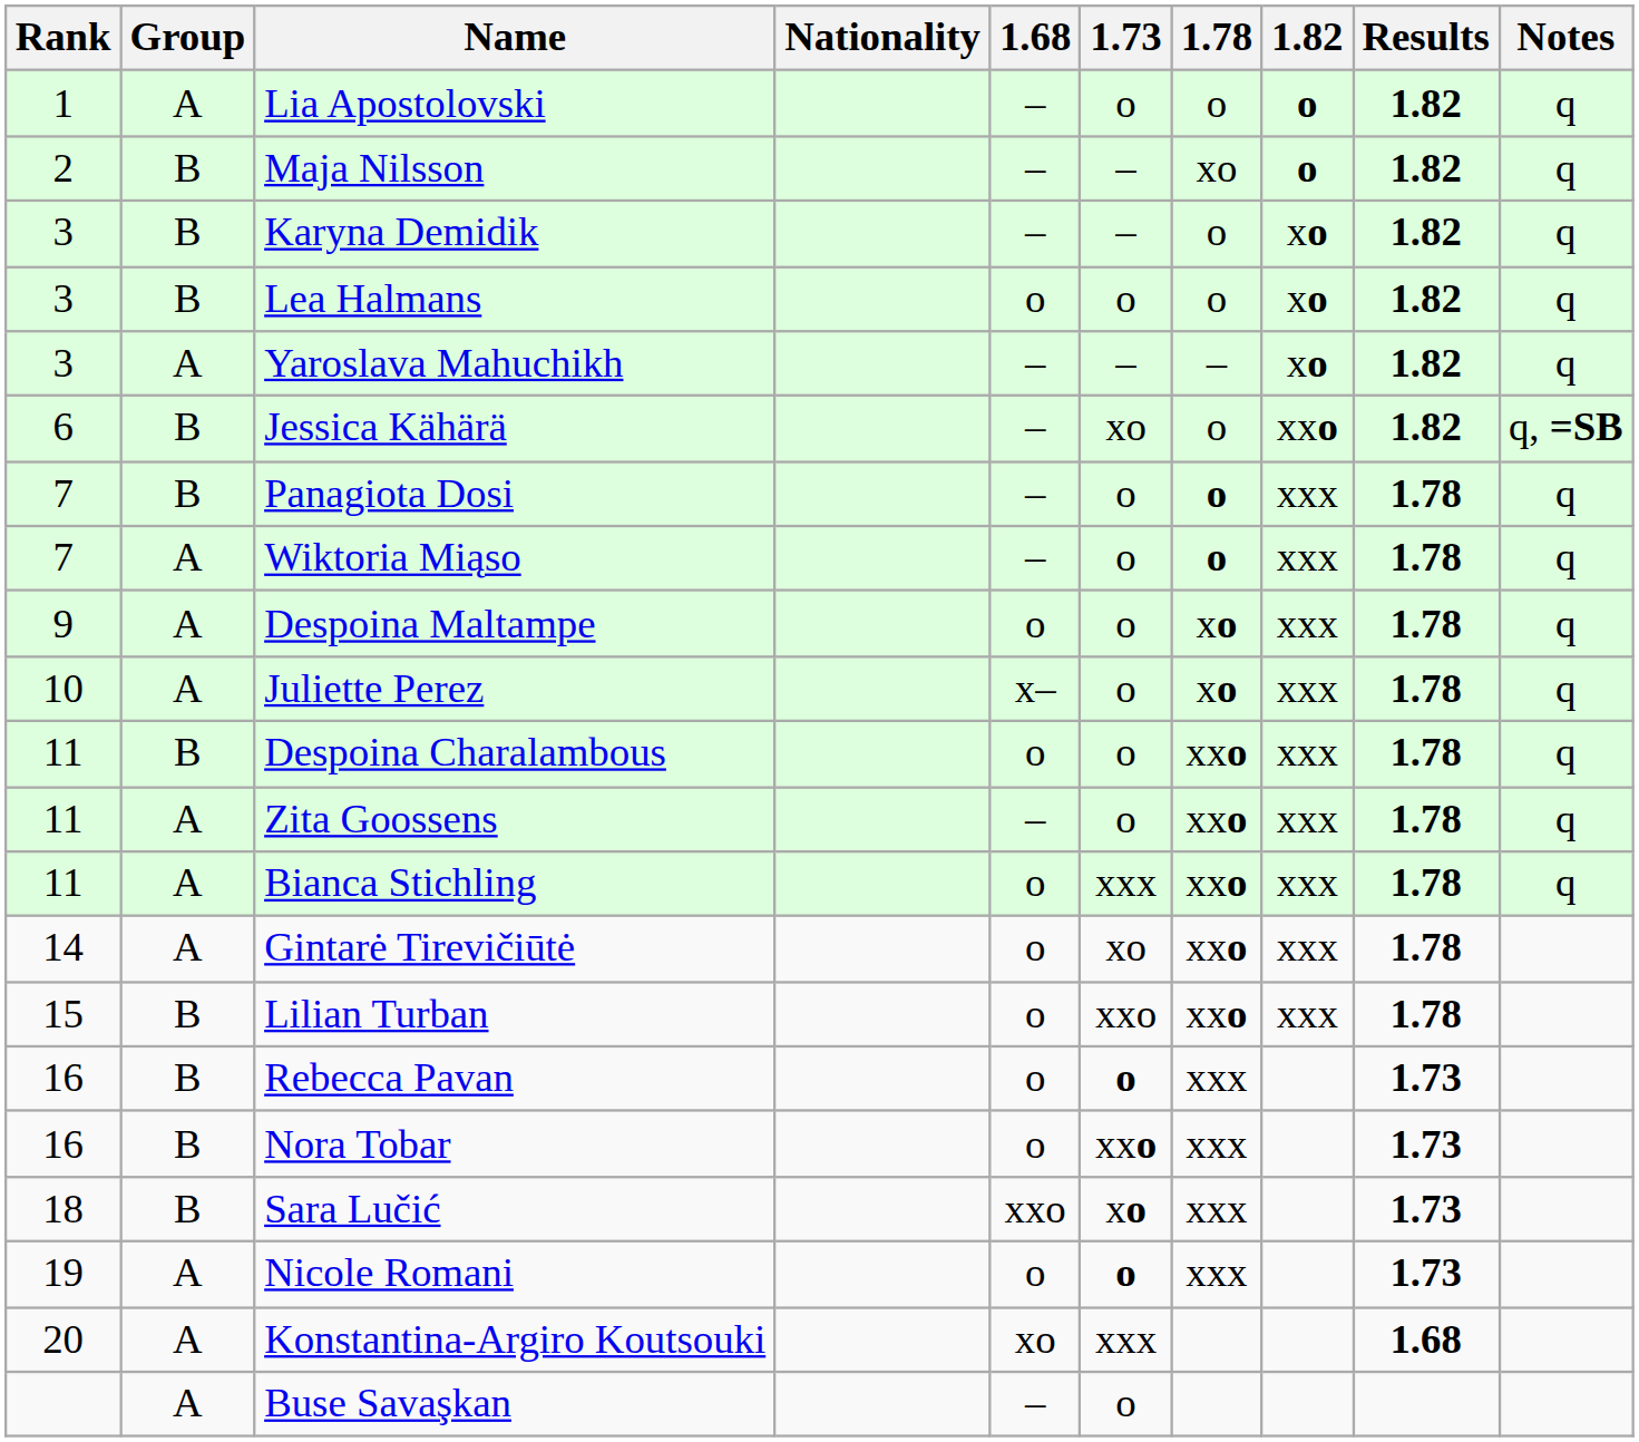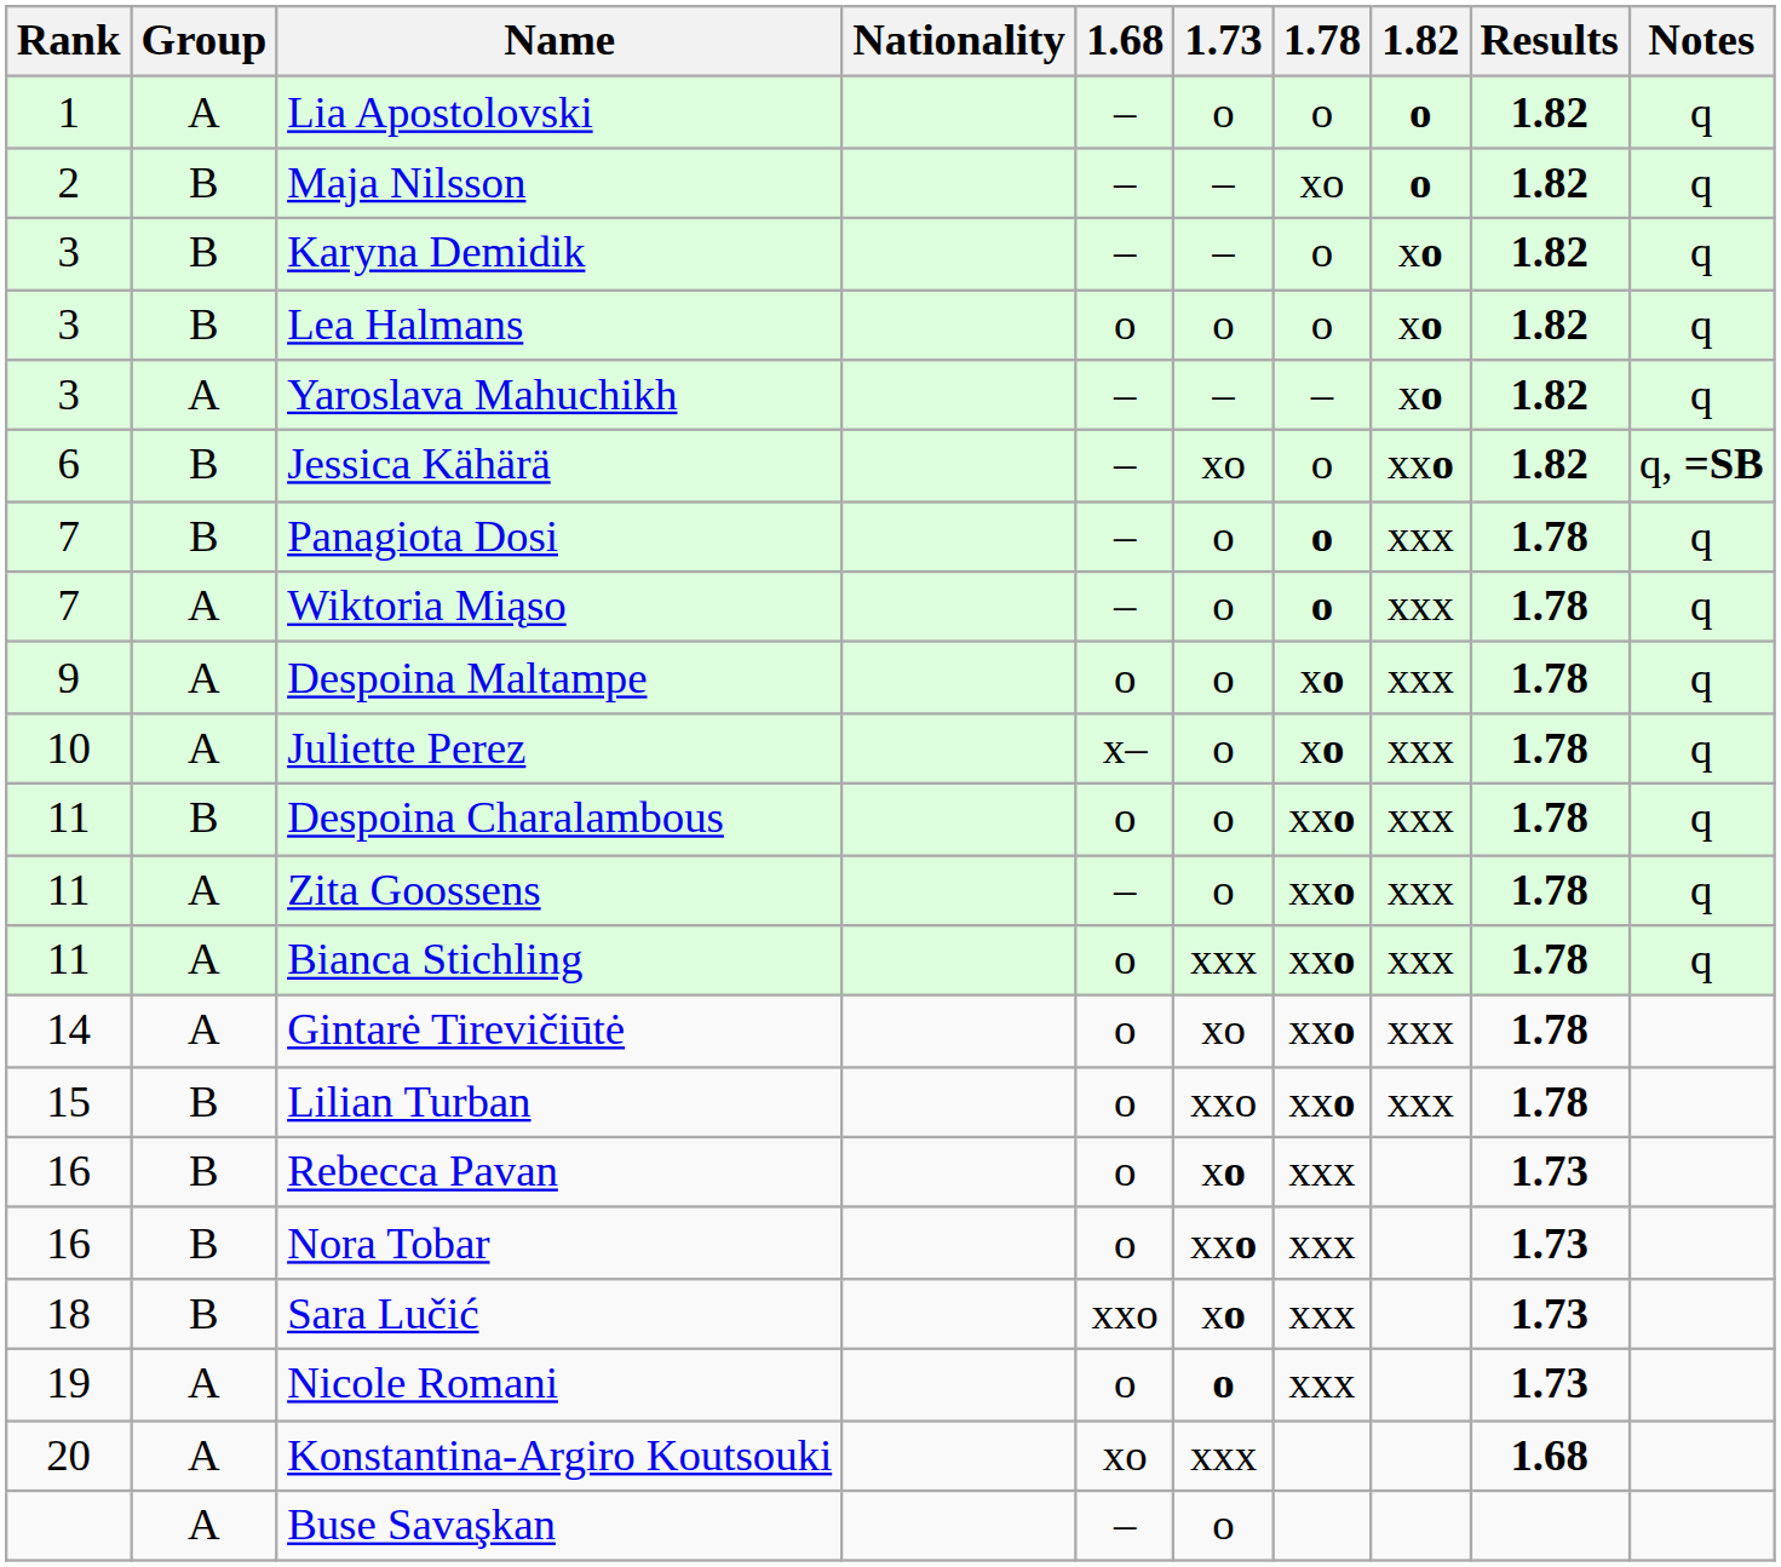Rebecca Pavan | 1.73: o -> xo
